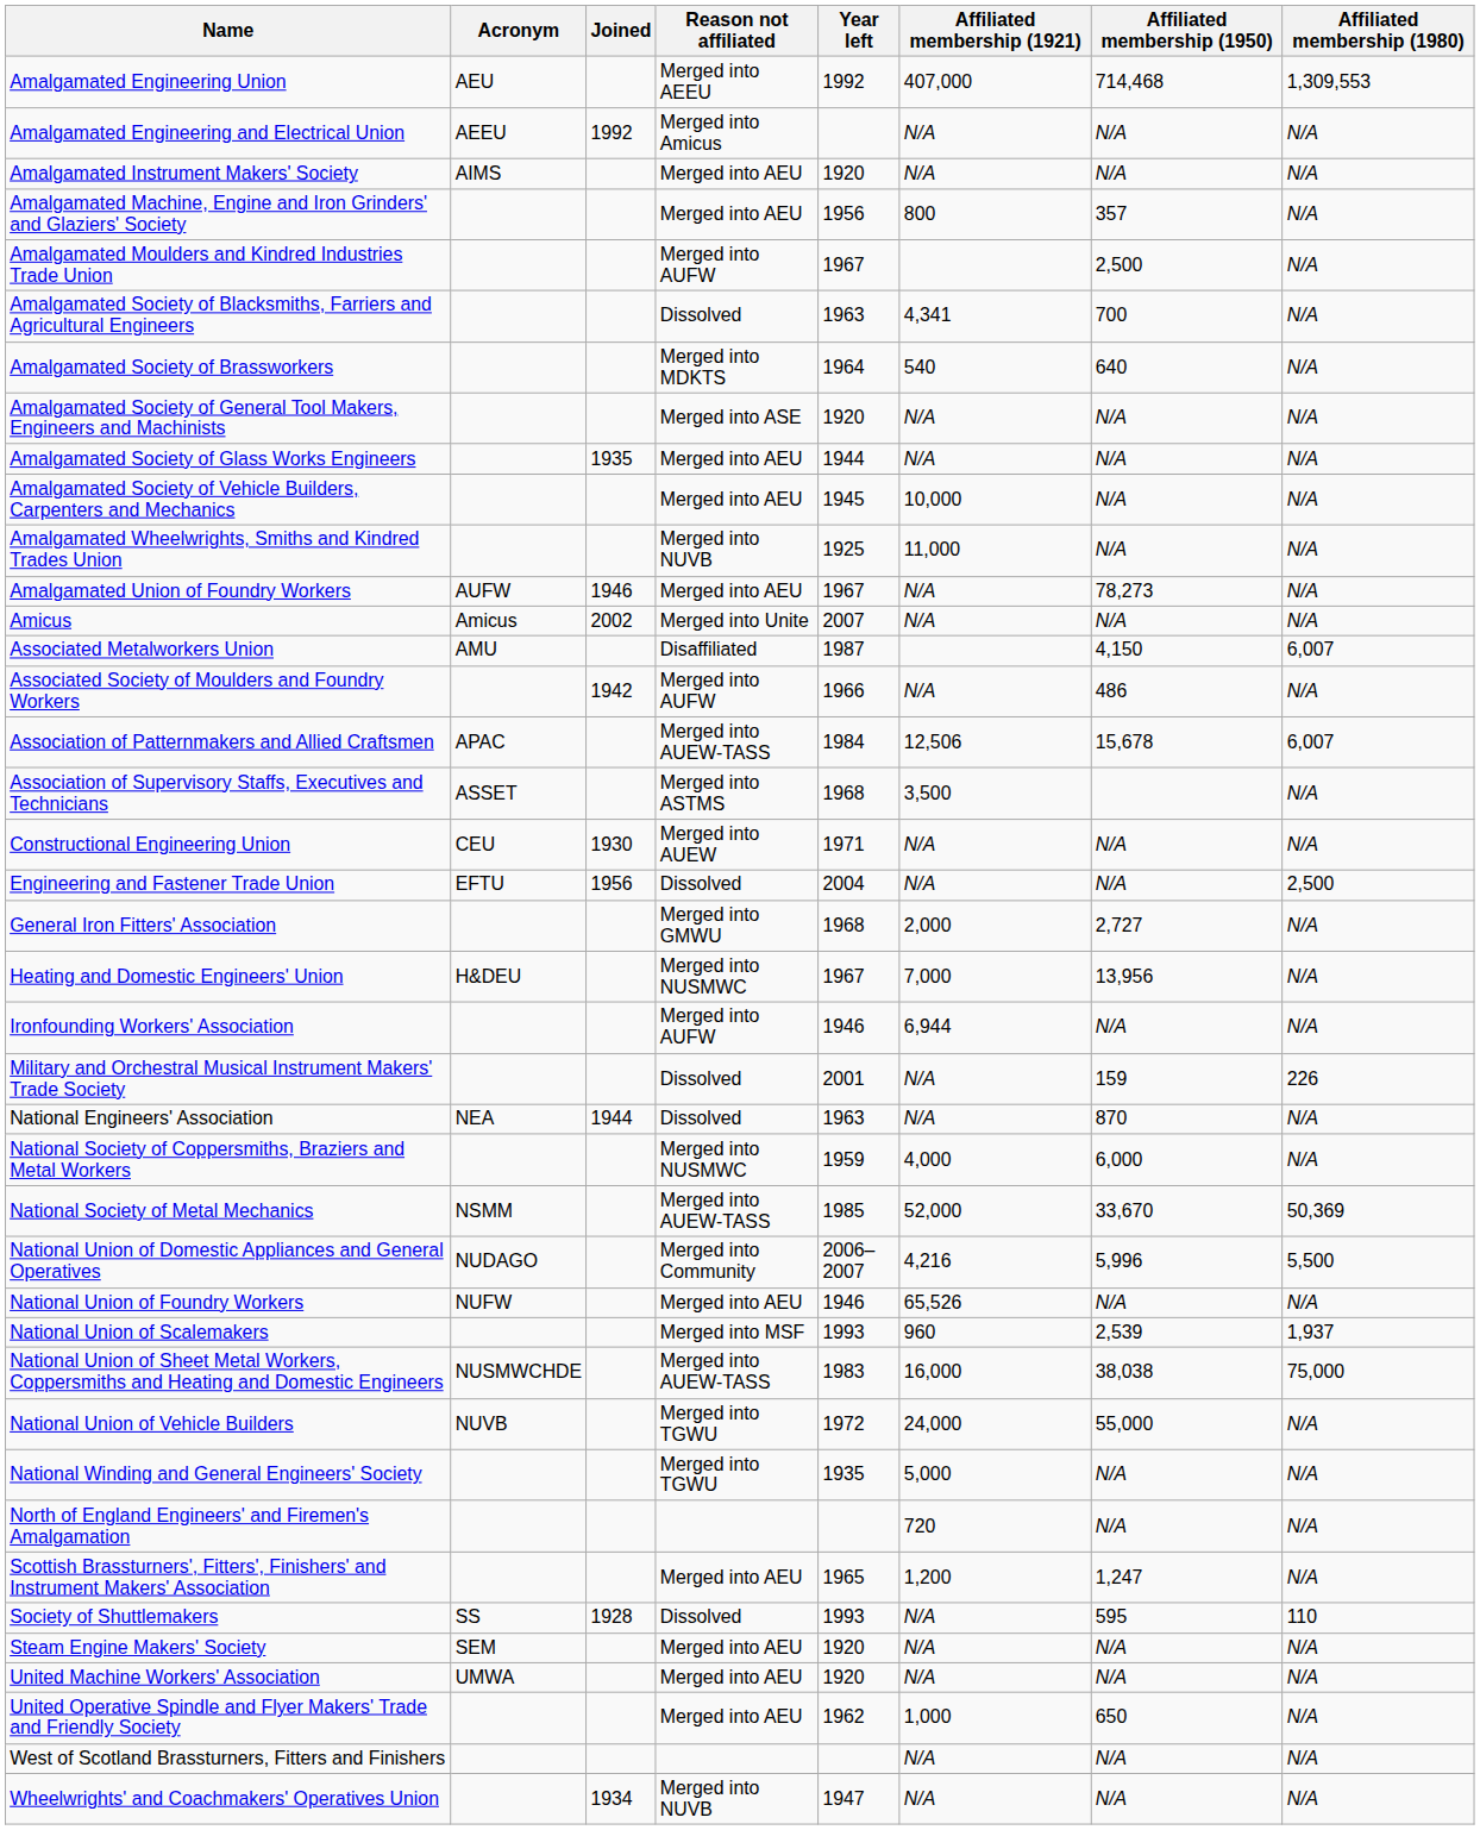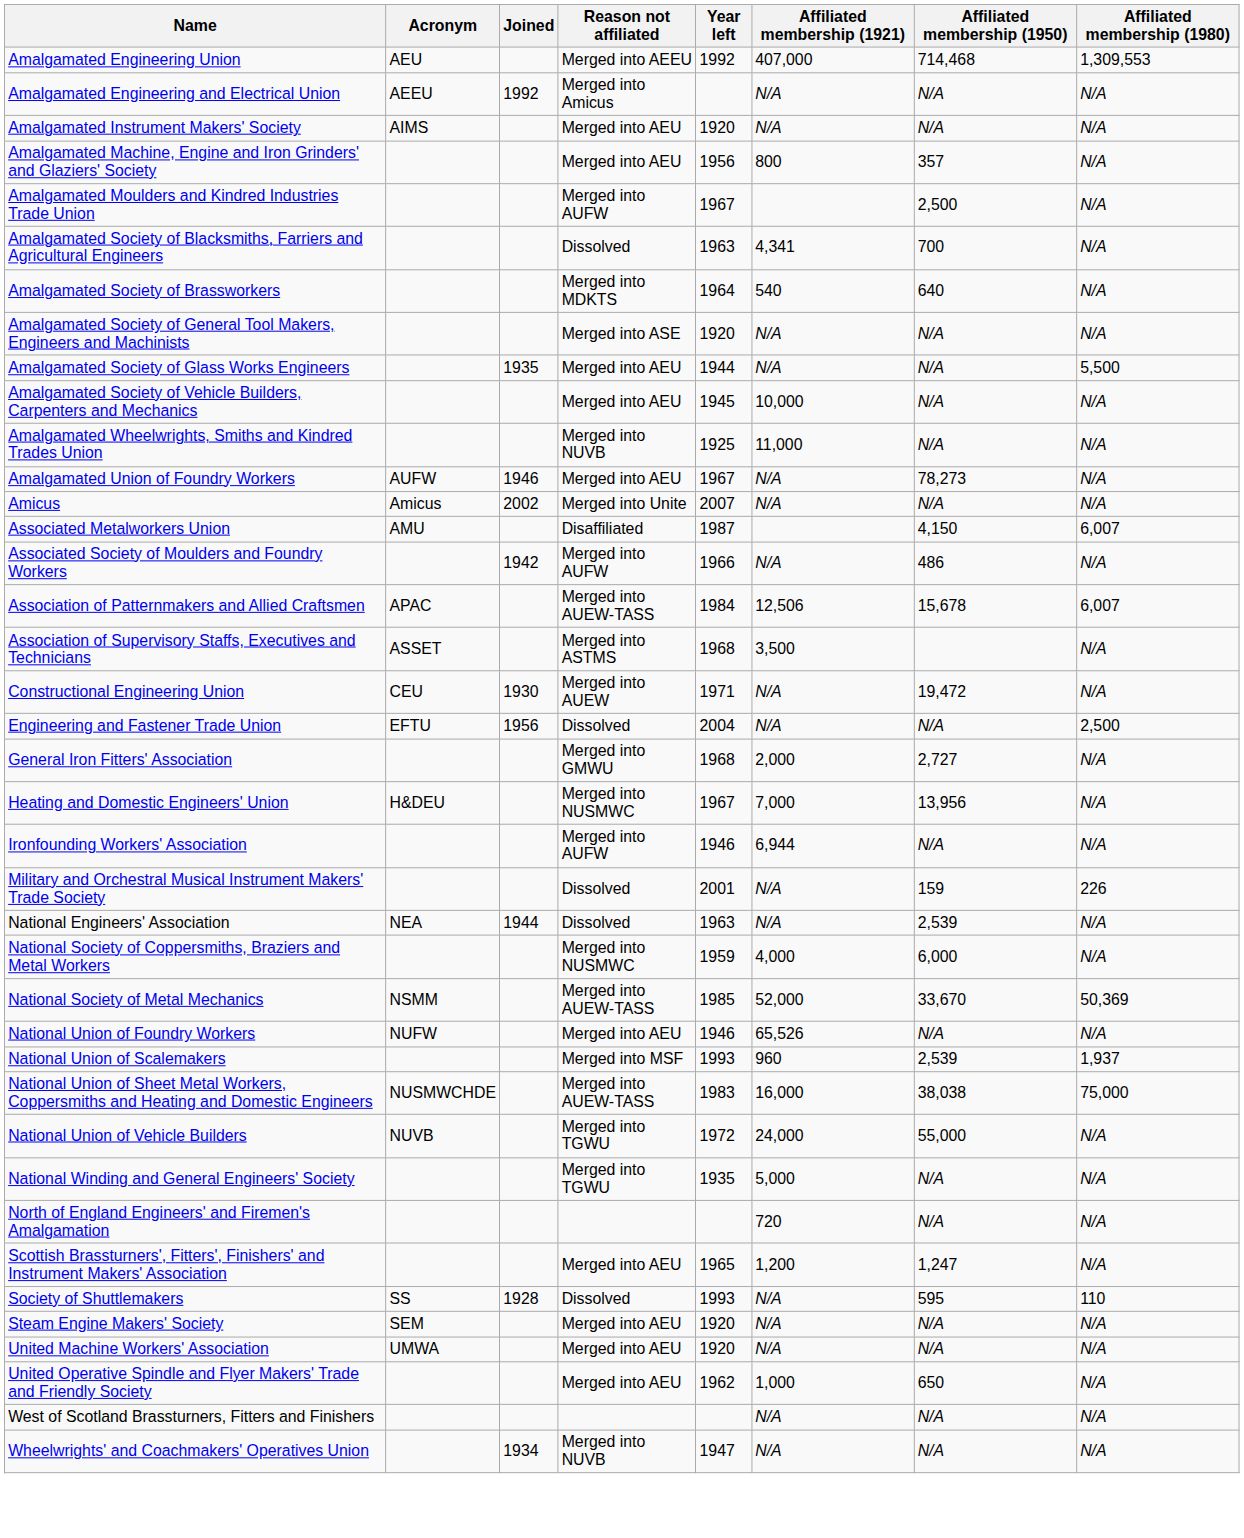Amalgamated Society of Glass Works Engineers | Affiliated membership (1980): N/A -> 5,500
Constructional Engineering Union | Affiliated membership (1950): N/A -> 19,472
National Engineers' Association | Affiliated membership (1950): 870 -> 2,539
- row: National Union of Domestic Appliances and General Operatives | NUDAGO | Merged into Community | 2006–2007 | 4,216 | 5,996 | 5,500
